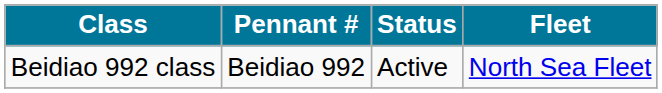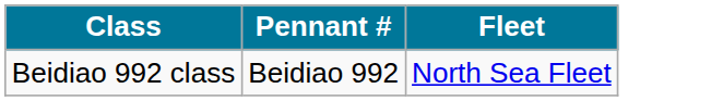- column: Status | Active
